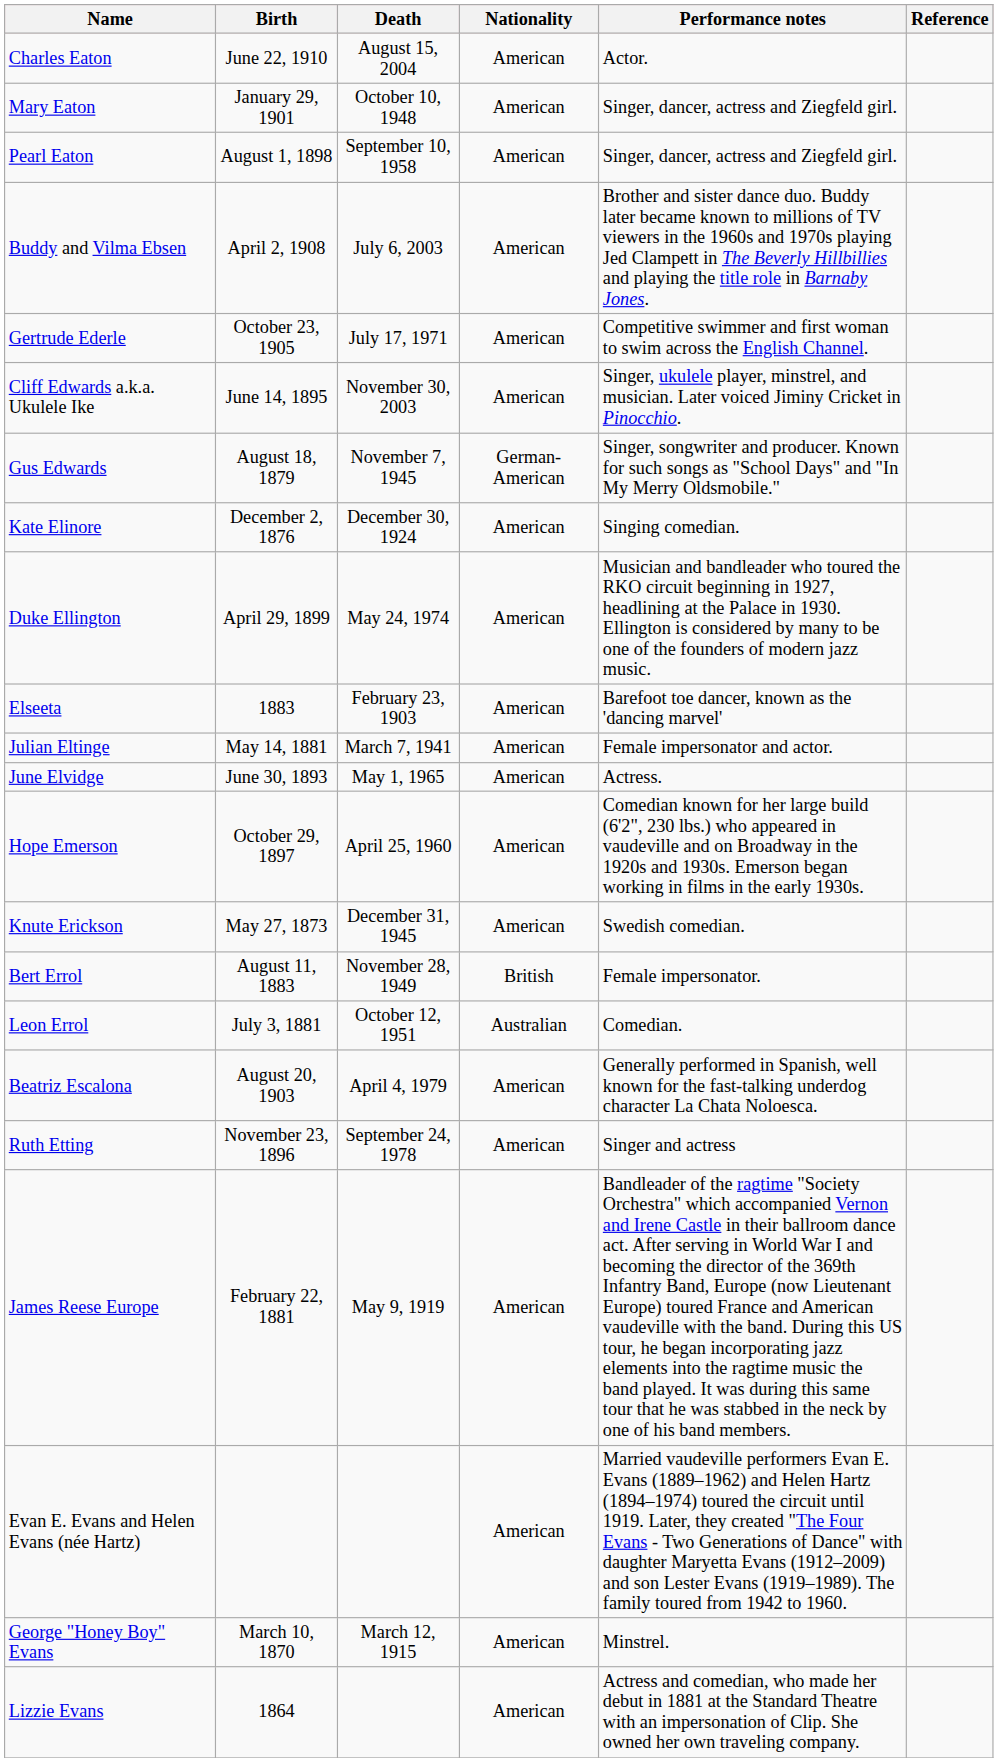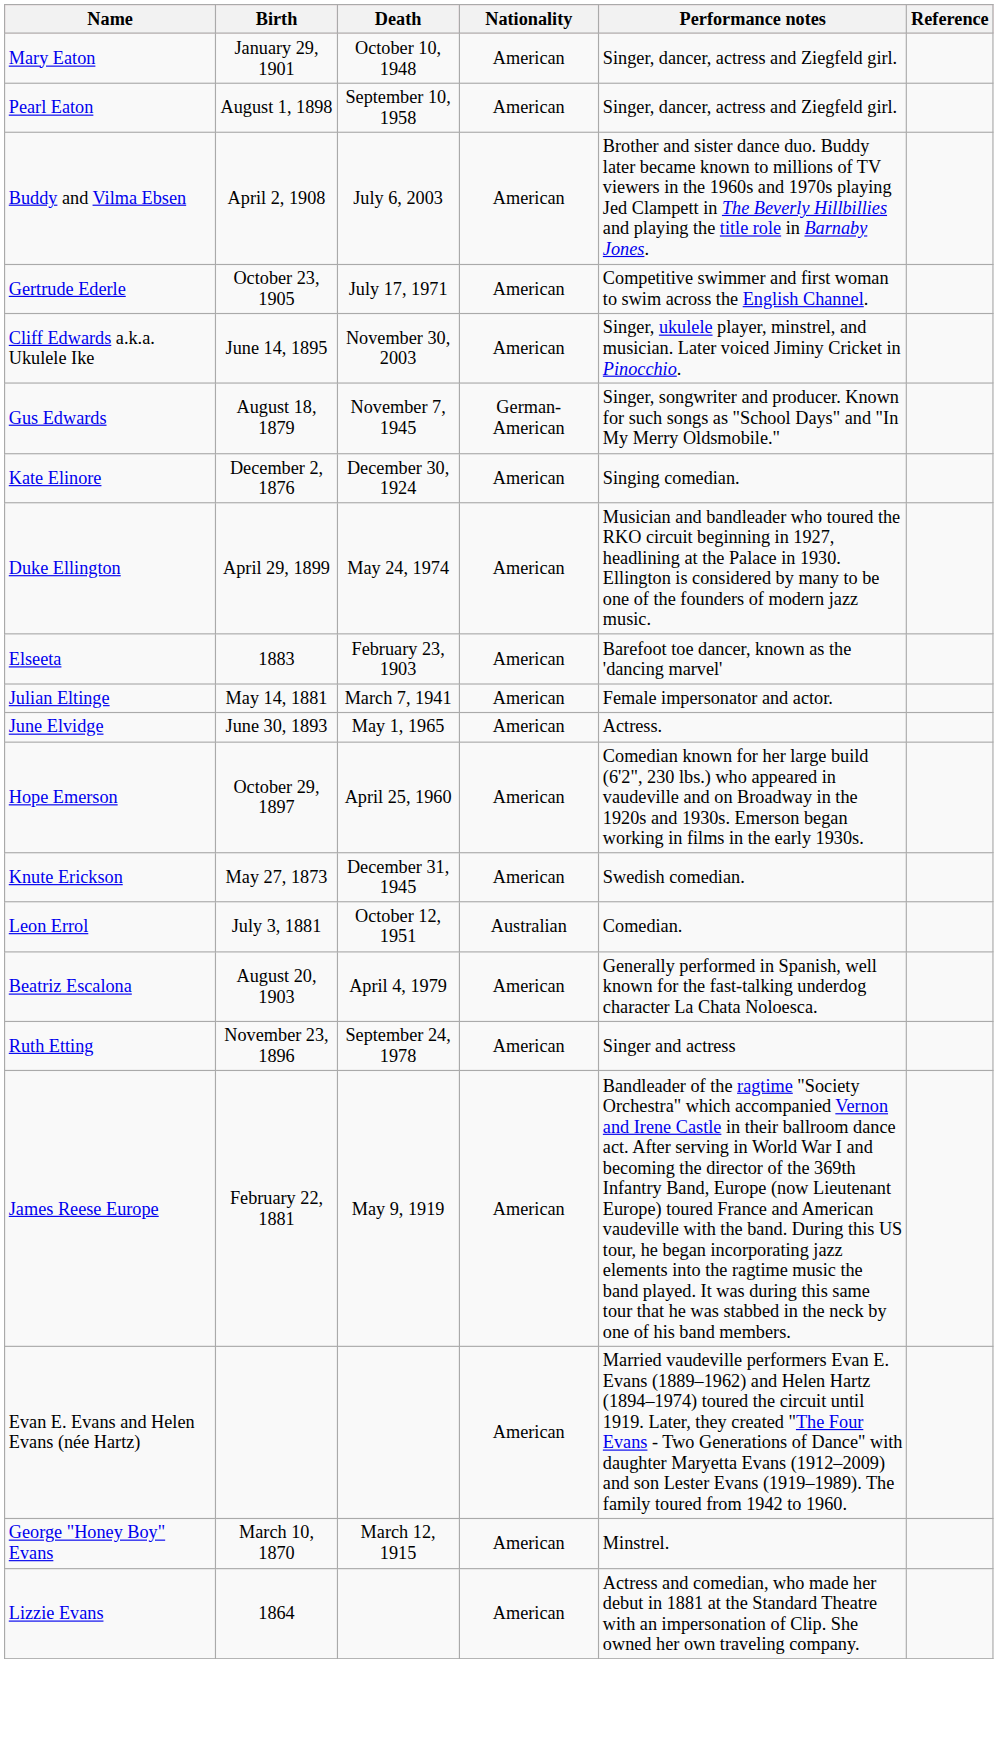- row: Charles Eaton | June 22, 1910 | August 15, 2004 | American | Actor.
- row: Bert Errol | August 11, 1883 | November 28, 1949 | British | Female impersonator.
